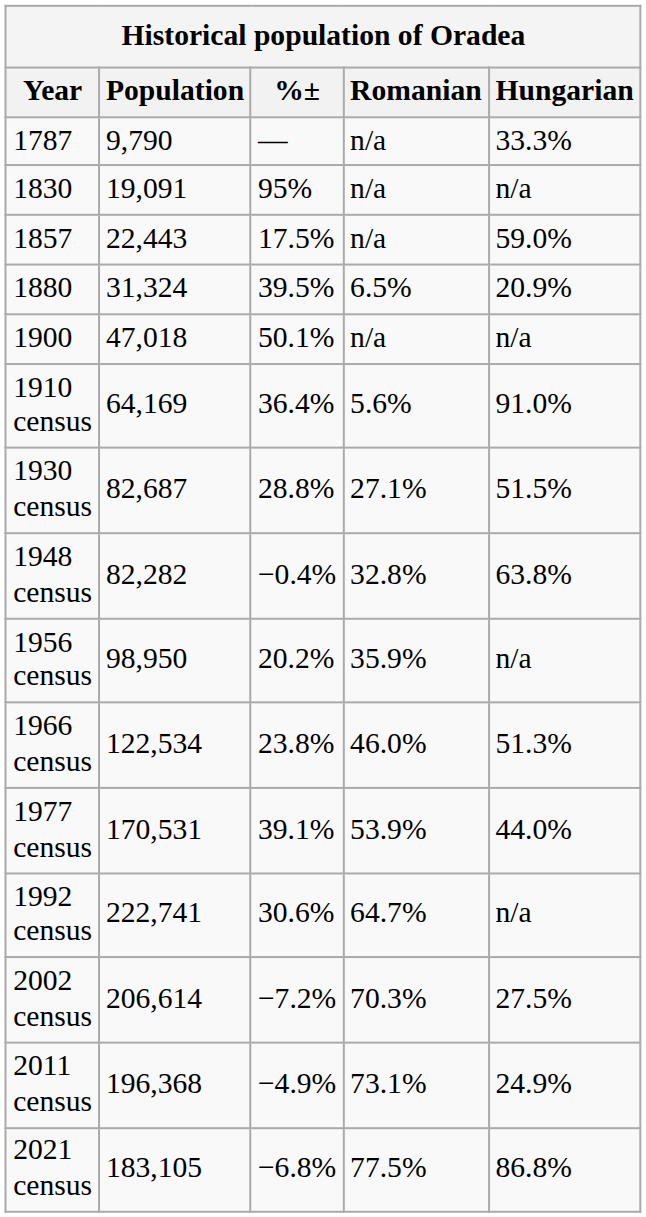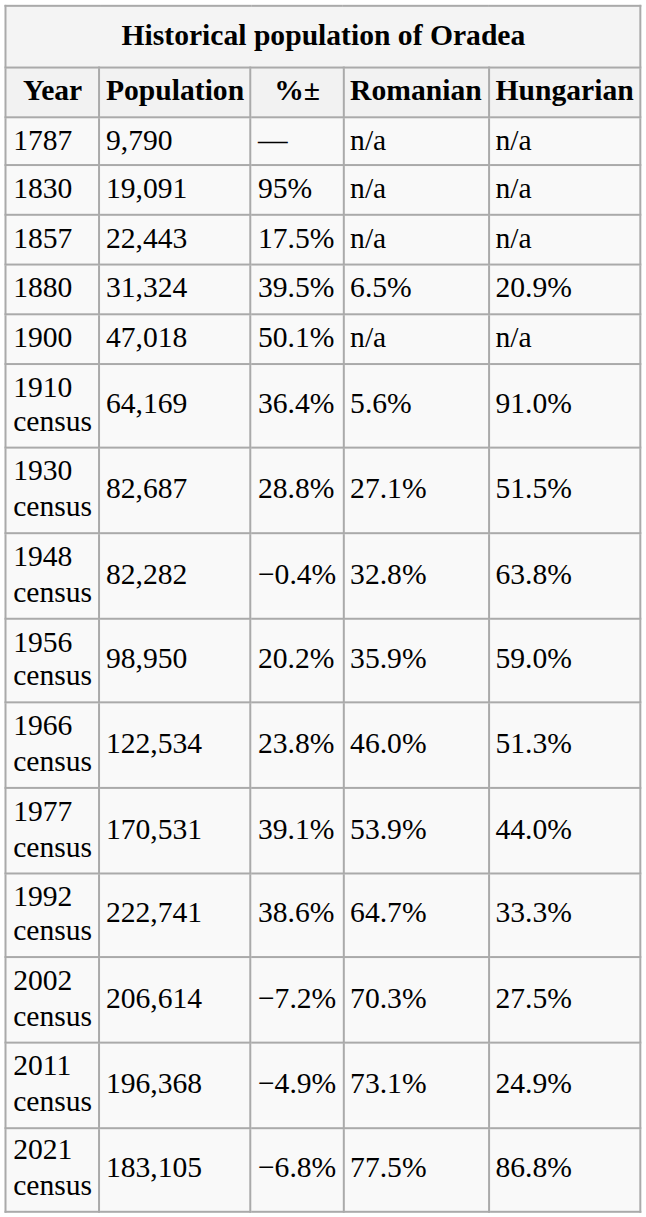1787 | Hungarian: 33.3% -> n/a
1857 | Hungarian: 59.0% -> n/a
1956 census | Hungarian: n/a -> 59.0%
1992 census | %±: 30.6% -> 38.6%
1992 census | Hungarian: n/a -> 33.3%
